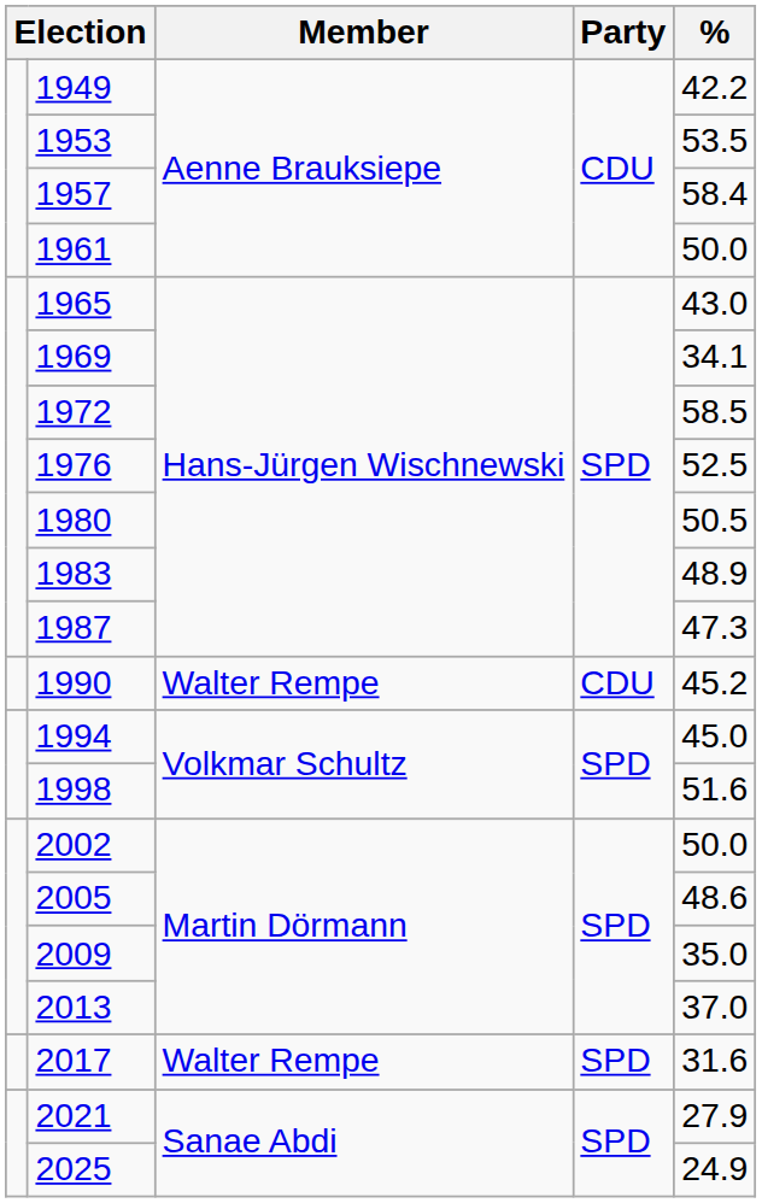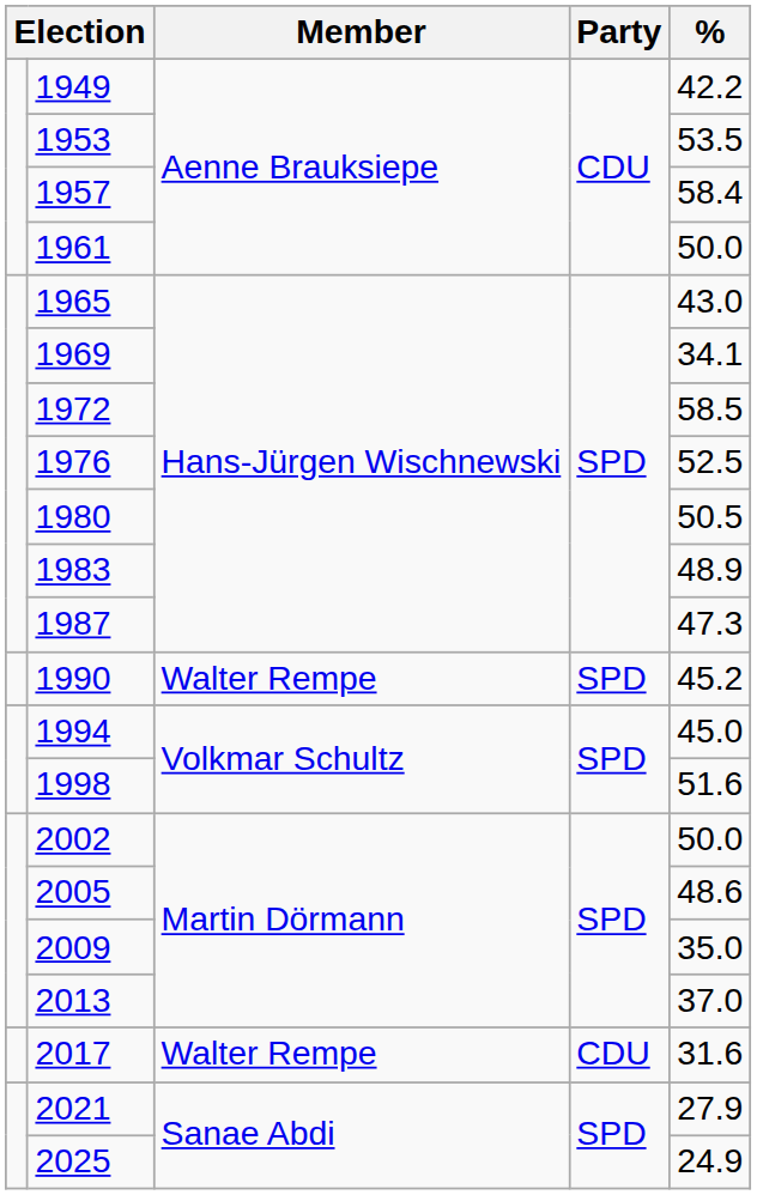1990 | Party: CDU -> SPD
2017 | Party: SPD -> CDU
